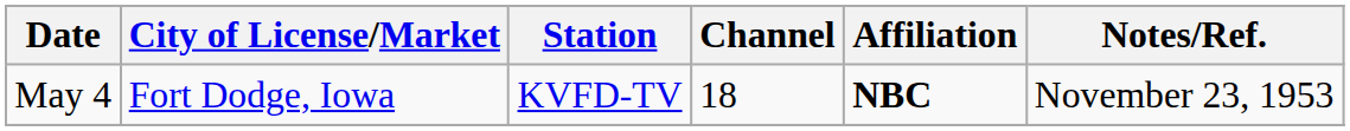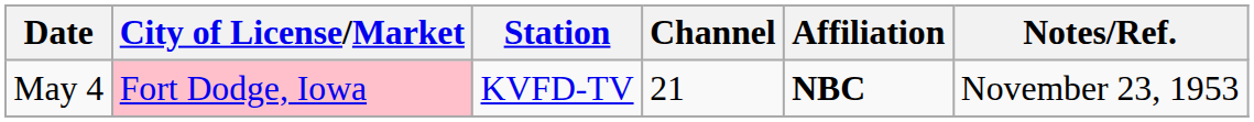May 4 | City of License/Market: no background -> pink background
May 4 | Channel: 18 -> 21
